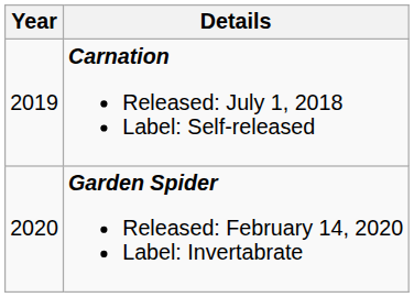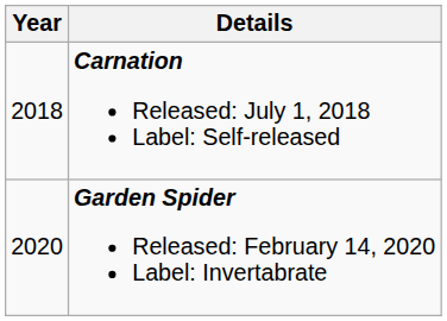Carnation Released: July 1, 2018 Label: Self-released | Year: 2019 -> 2018
